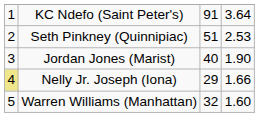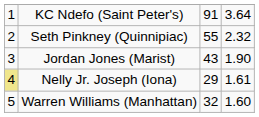Seth Pinkney (Quinnipiac) | column 3: 51 -> 55
Seth Pinkney (Quinnipiac) | column 4: 2.53 -> 2.32
Jordan Jones (Marist) | column 3: 40 -> 43
Nelly Jr. Joseph (Iona) | column 4: 1.66 -> 1.61
